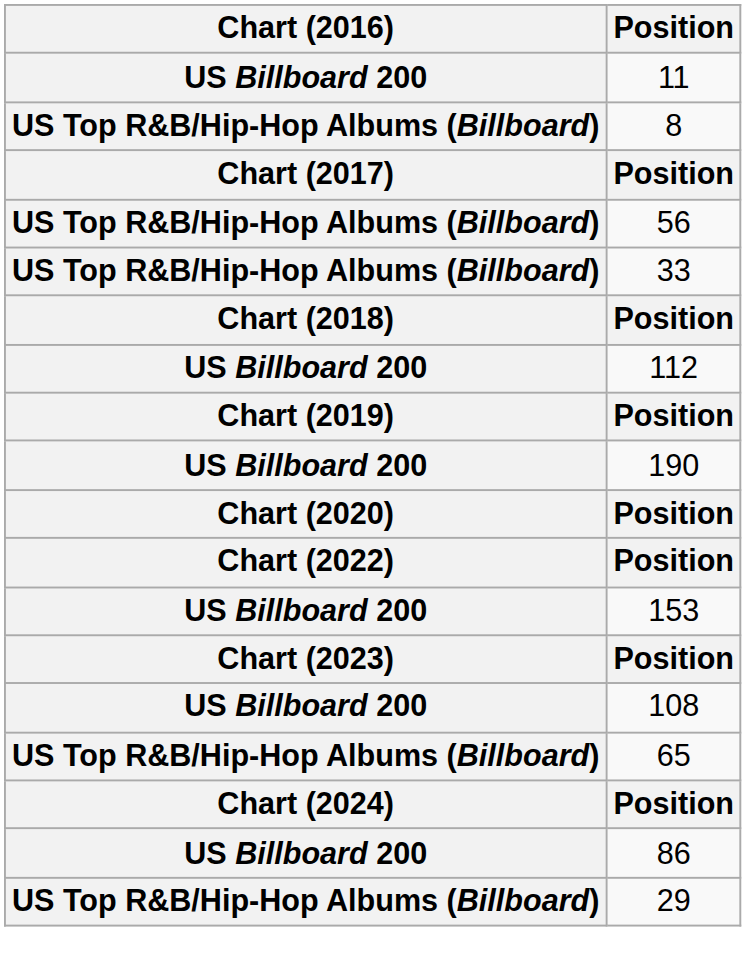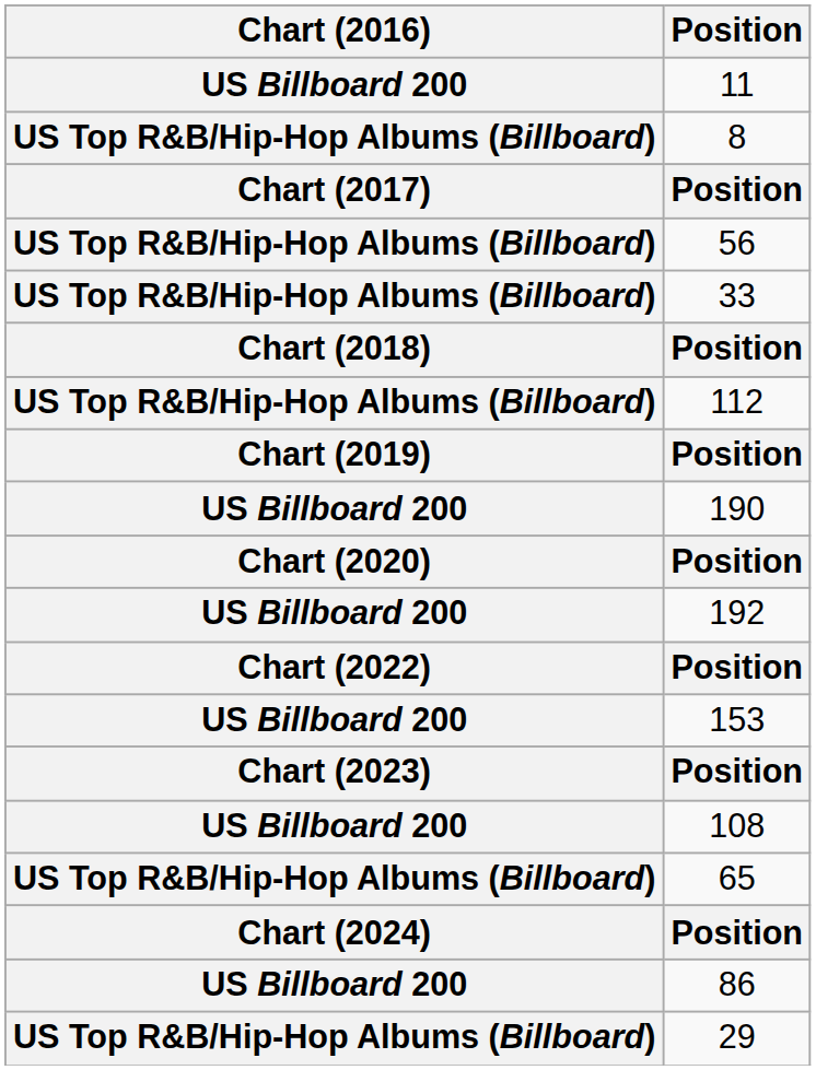112 | Chart (2016): US Billboard 200 -> US Top R&B/Hip-Hop Albums (Billboard)
+ row: US Billboard 200 | 192
